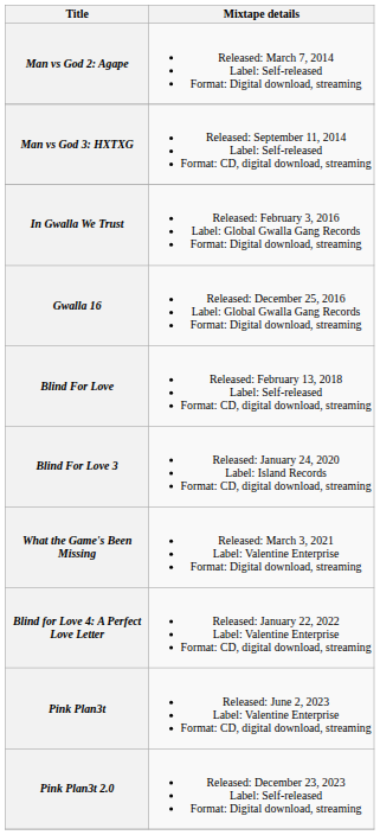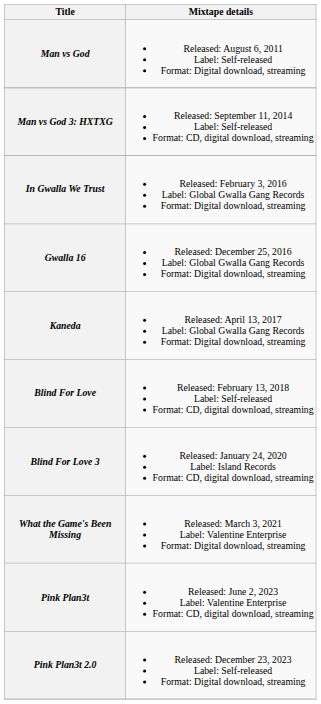+ row: Man vs God | Released: August 6, 2011 Label: Self-released Format: Digital download, streaming
- row: Man vs God 2: Agape | Released: March 7, 2014 Label: Self-released Format: Digital download, streaming
+ row: Kaneda | Released: April 13, 2017 Label: Global Gwalla Gang Records Format: Digital download, streaming
- row: Blind for Love 4: A Perfect Love Letter | Released: January 22, 2022 Label: Valentine Enterprise Format: CD, digital download, streaming
